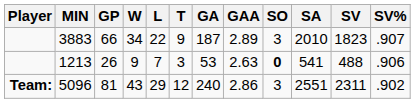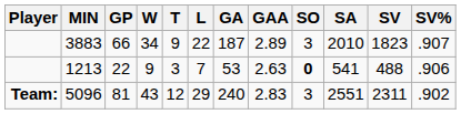columns swapped: L <-> T
1213 | GP: 26 -> 22
5096 | GAA: 2.86 -> 2.83
